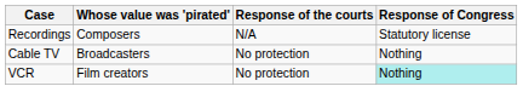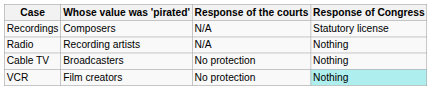+ row: Radio | Recording artists | N/A | Nothing
